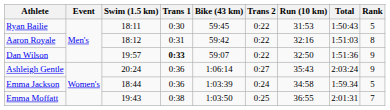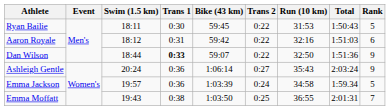Aaron Royale | Rank: 8 -> 6
Dan Wilson | Swim (1.5 km): 19:57 -> 18:44
Emma Jackson | Swim (1.5 km): 18:44 -> 19:57
